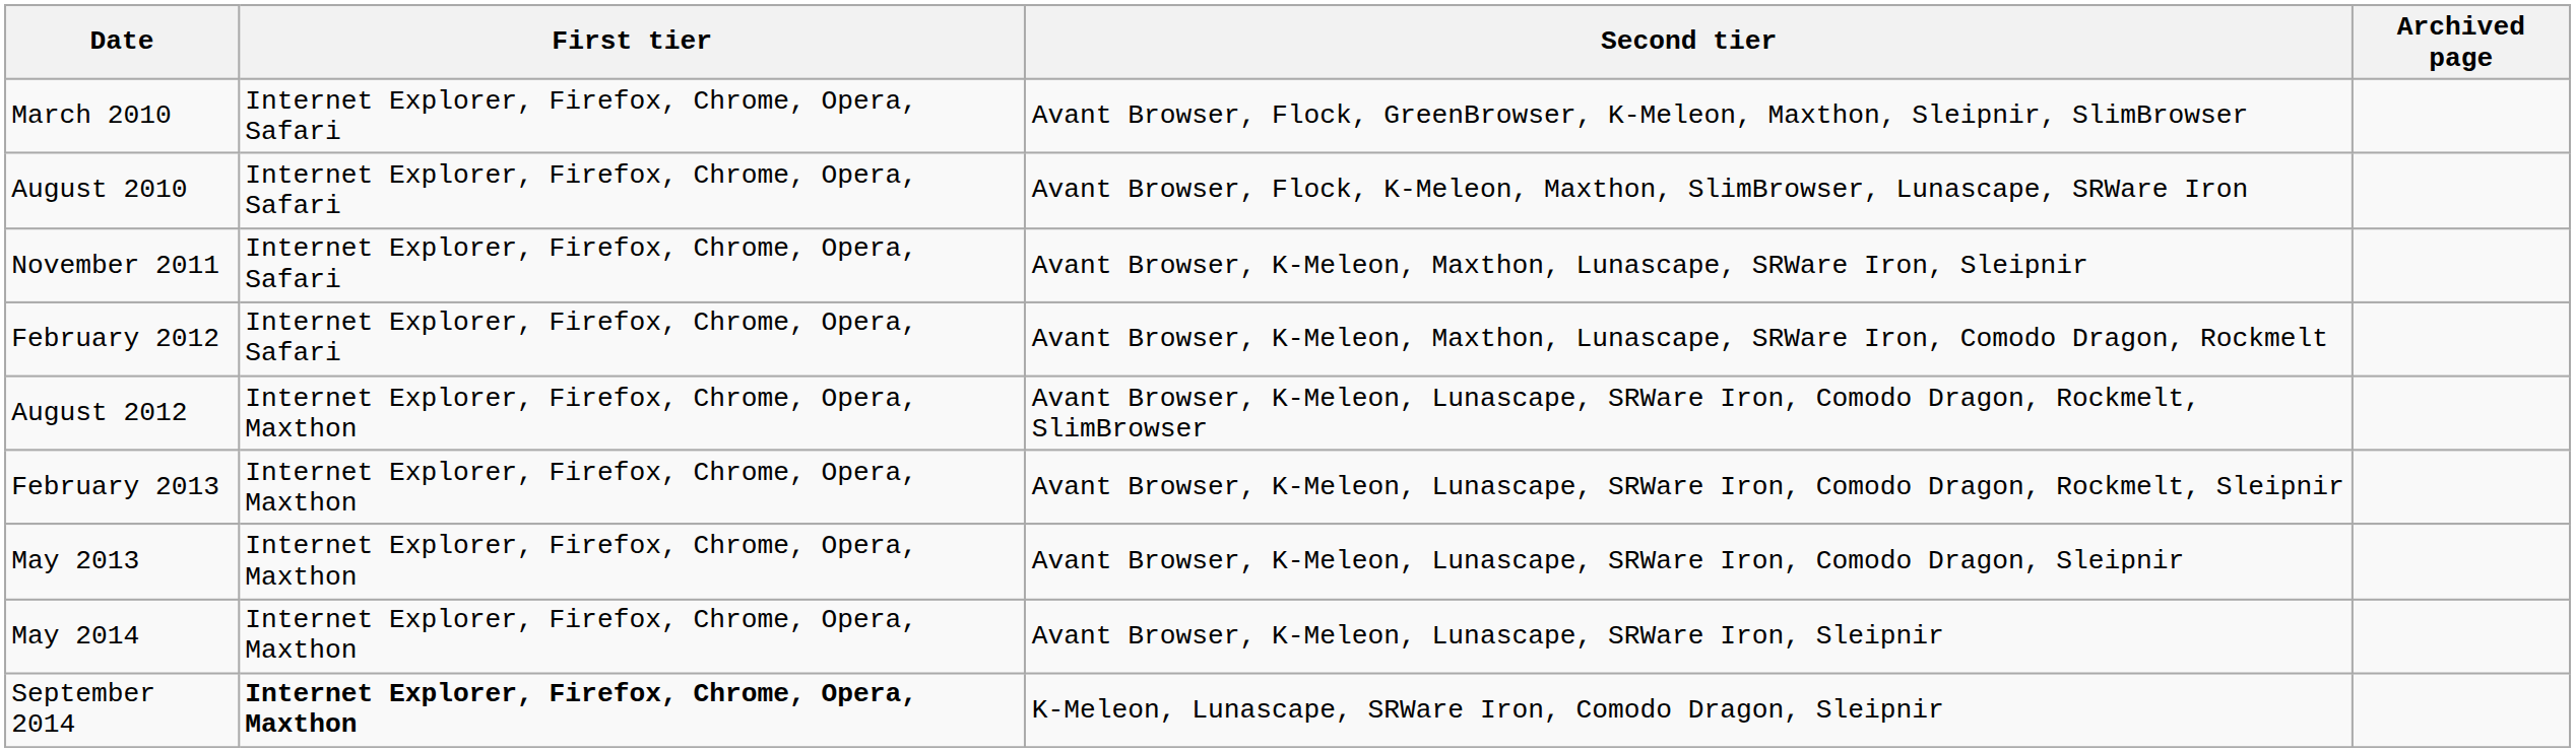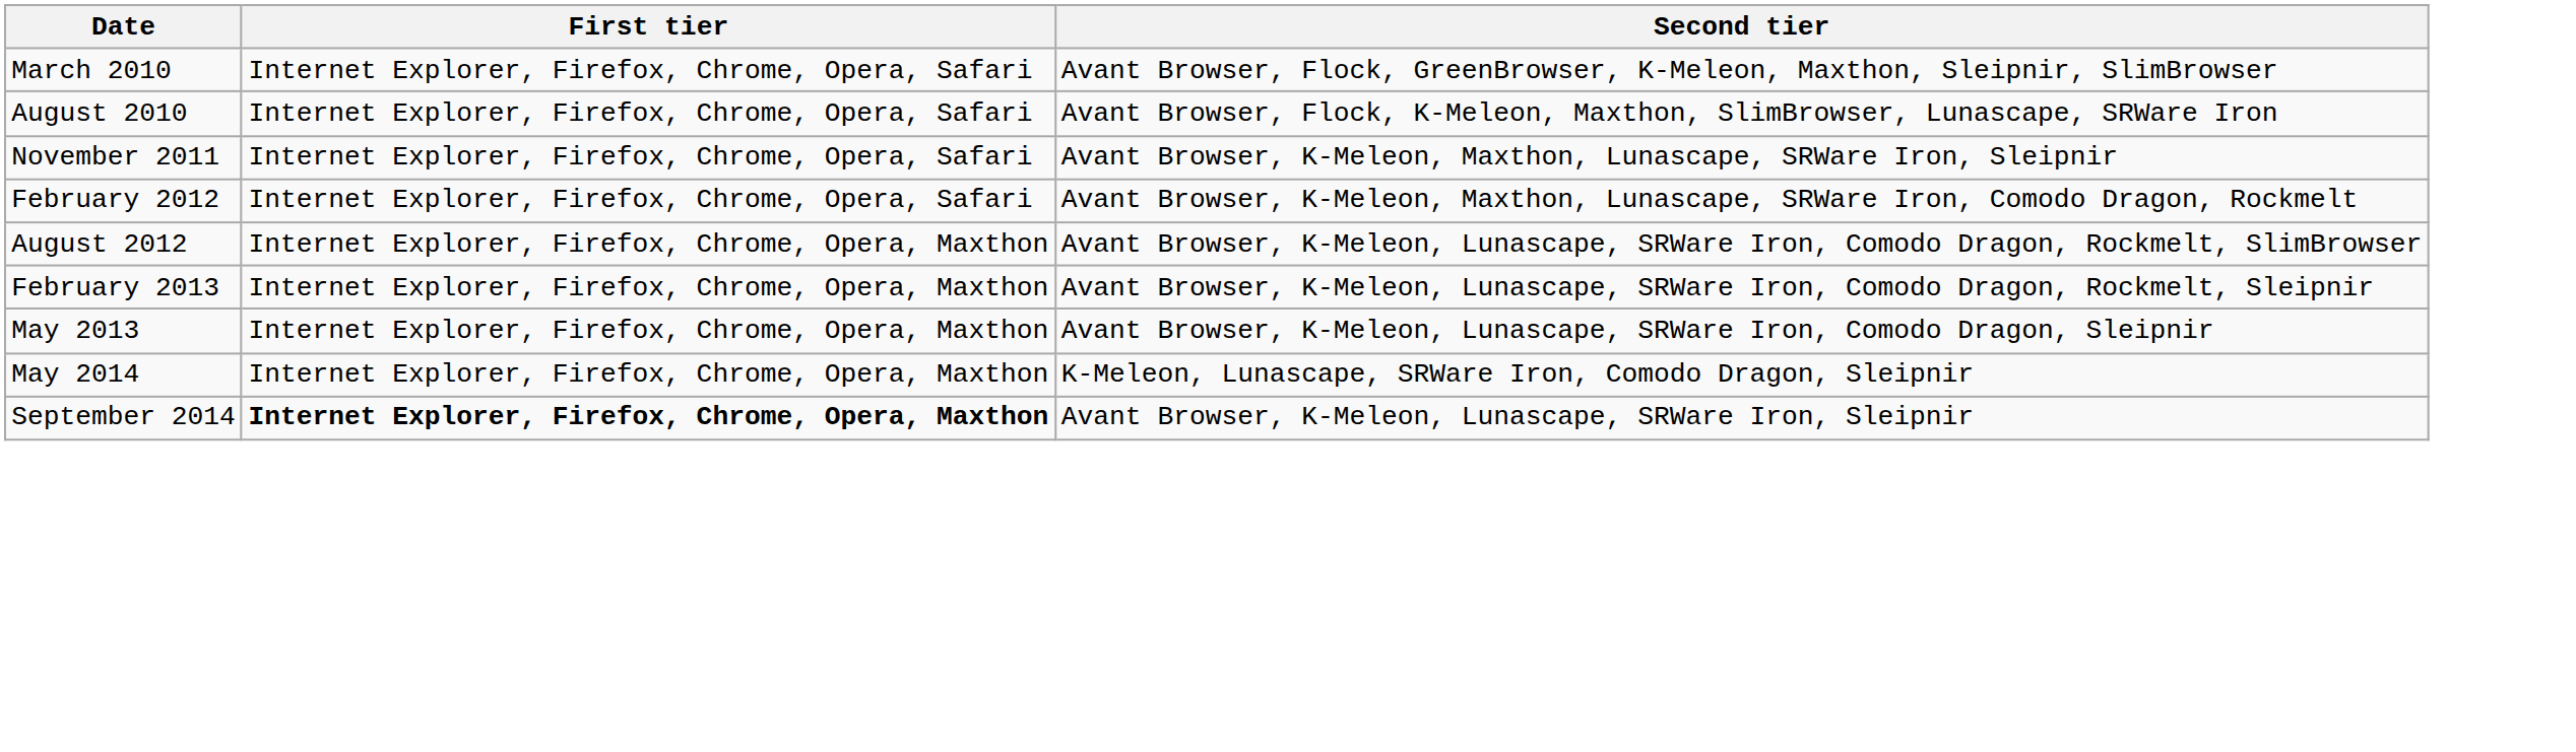- column: Archived page
May 2014 | Second tier: Avant Browser, K-Meleon, Lunascape, SRWare Iron, Sleipnir -> K-Meleon, Lunascape, SRWare Iron, Comodo Dragon, Sleipnir
September 2014 | Second tier: K-Meleon, Lunascape, SRWare Iron, Comodo Dragon, Sleipnir -> Avant Browser, K-Meleon, Lunascape, SRWare Iron, Sleipnir
